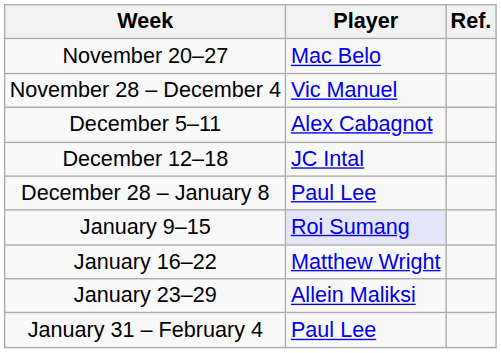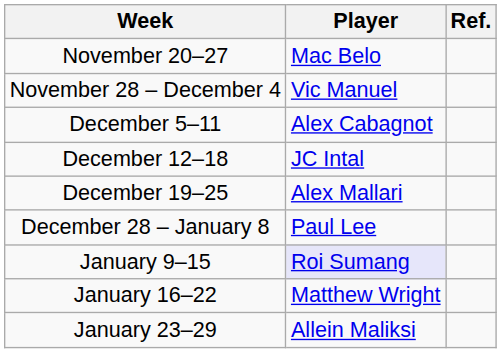+ row: December 19–25 | Alex Mallari
- row: January 31 – February 4 | Paul Lee
